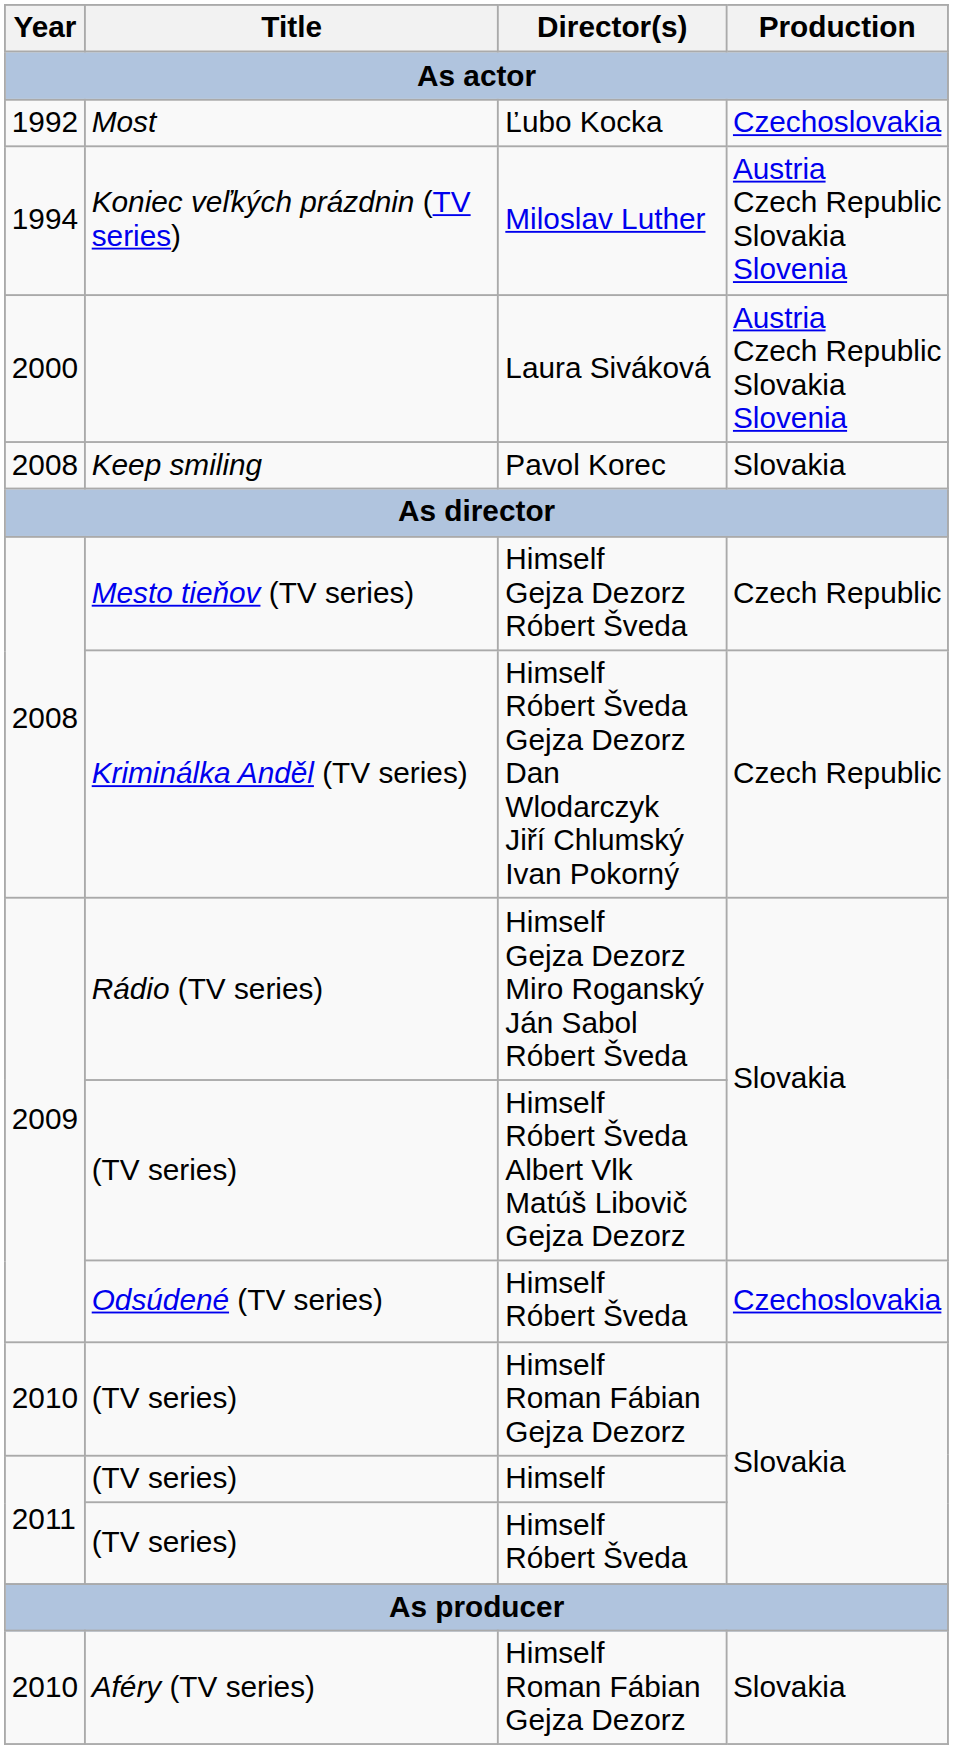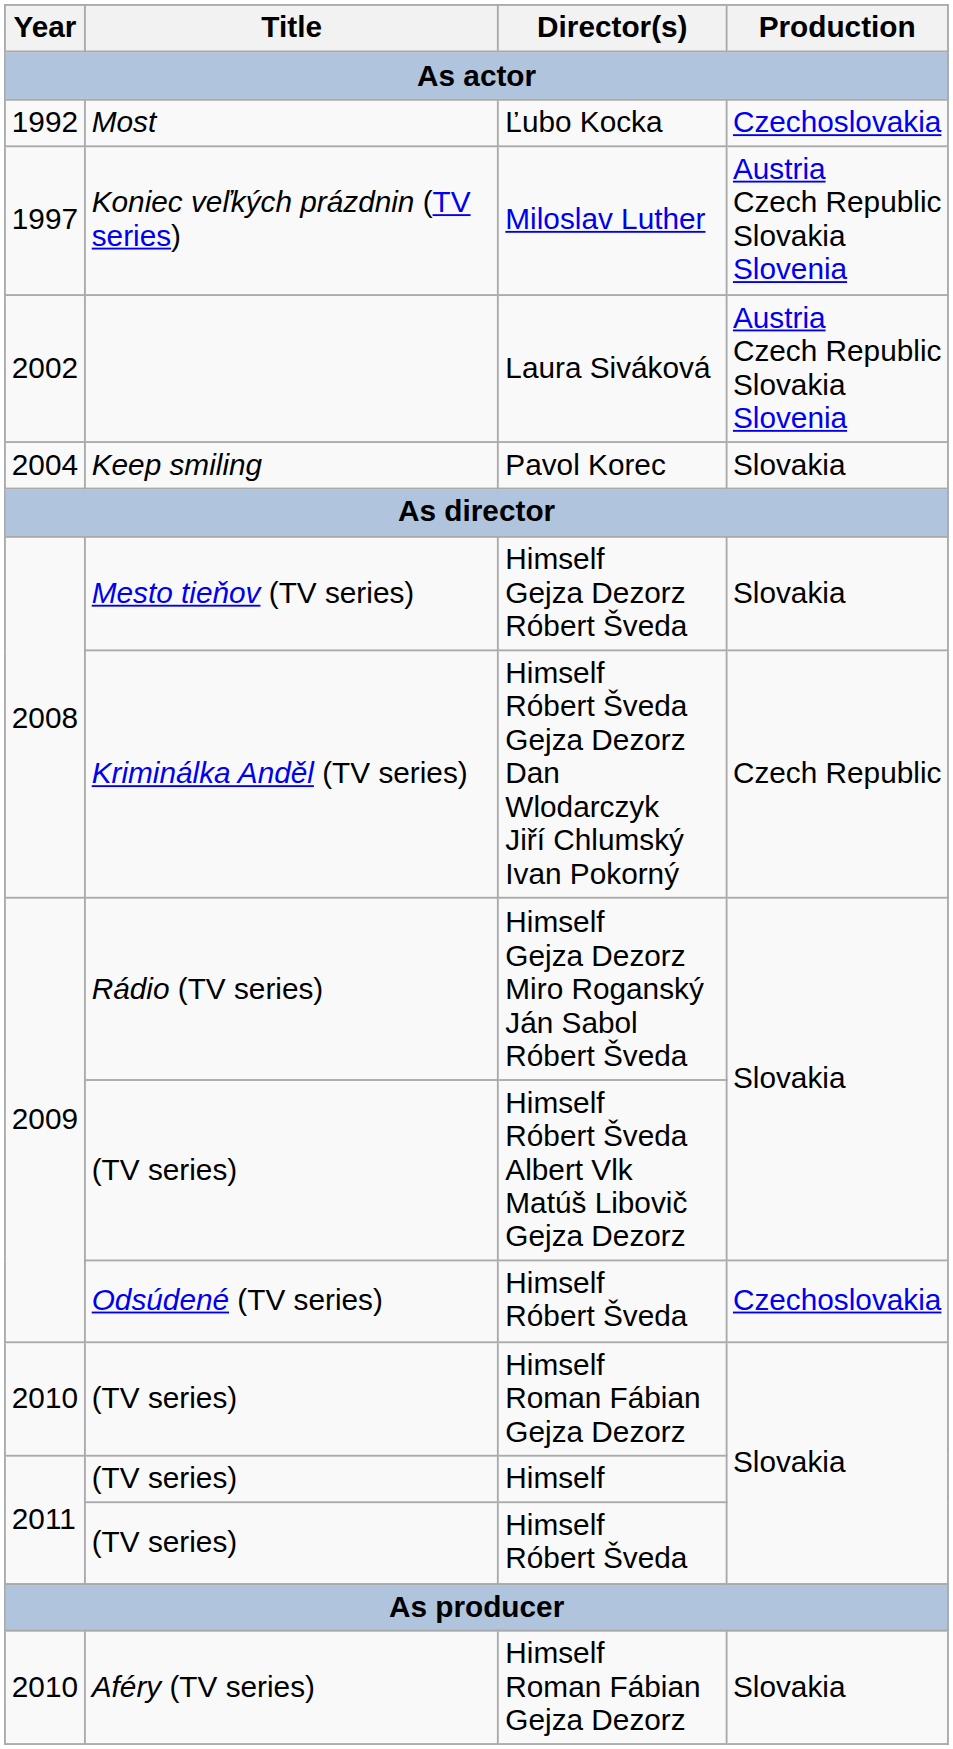Miloslav Luther | Year: 1994 -> 1997
Laura Siváková | Year: 2000 -> 2002
Pavol Korec | Year: 2008 -> 2004
Himself Gejza Dezorz Róbert Šveda | Production: Czech Republic -> Slovakia
